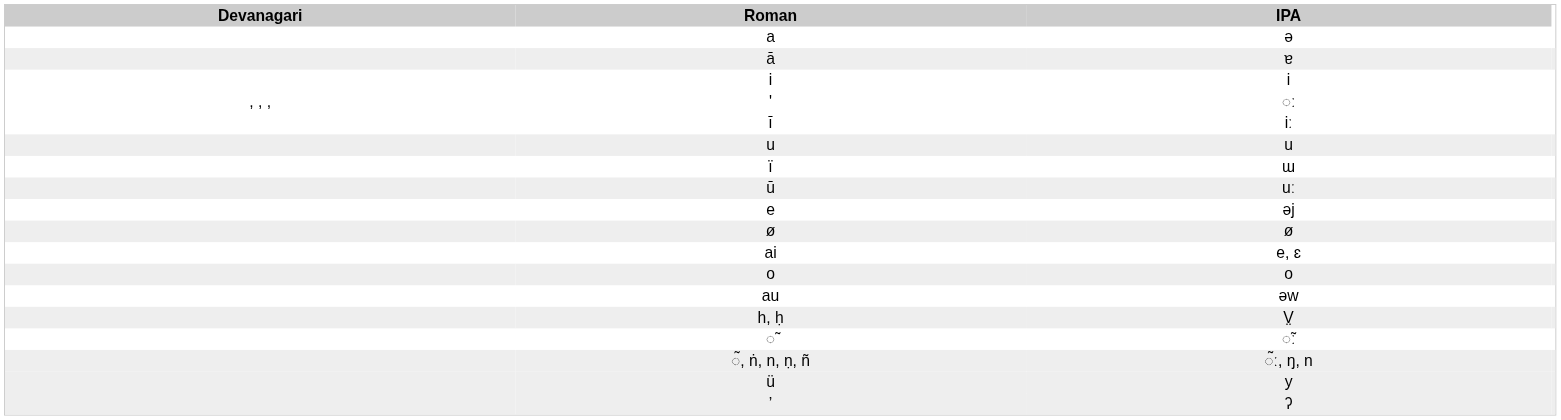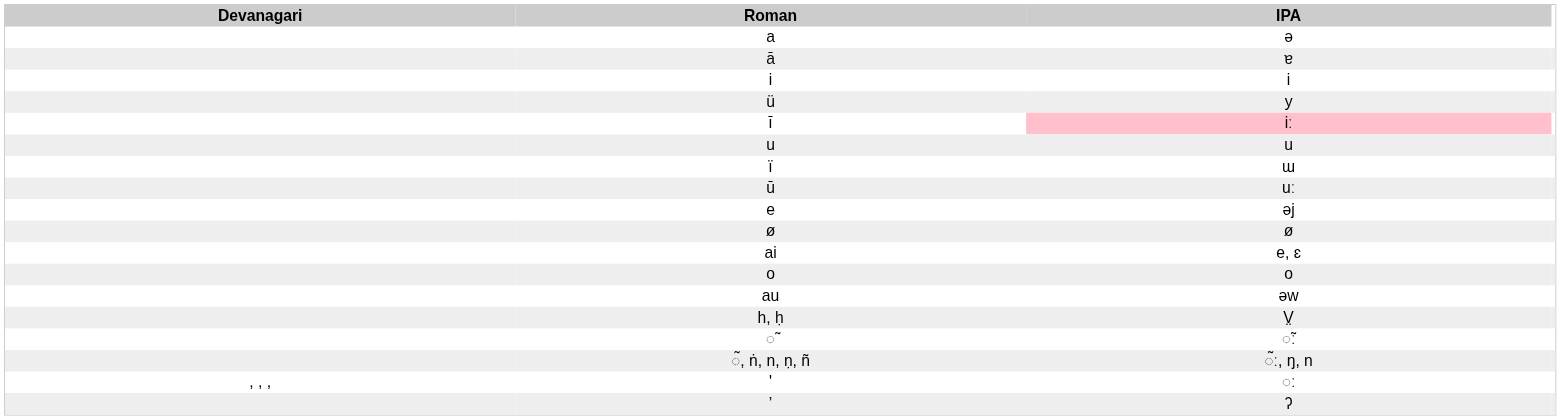rows swapped: ü <-> '
ī | IPA: no background -> pink background
